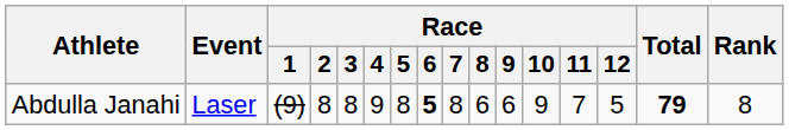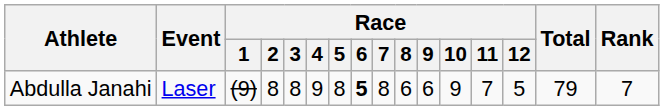Abdulla Janahi | Total: bold -> normal
Abdulla Janahi | Rank: 8 -> 7
